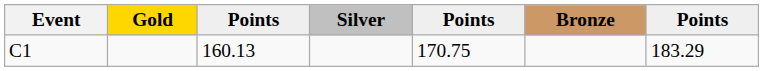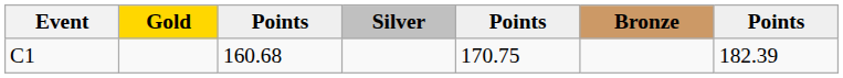C1 | column 3: 160.13 -> 160.68
C1 | column 7: 183.29 -> 182.39
